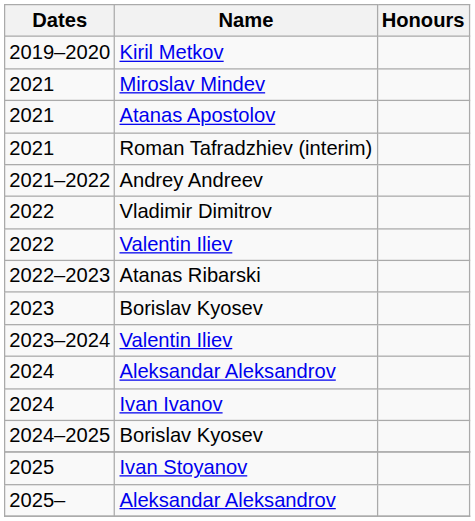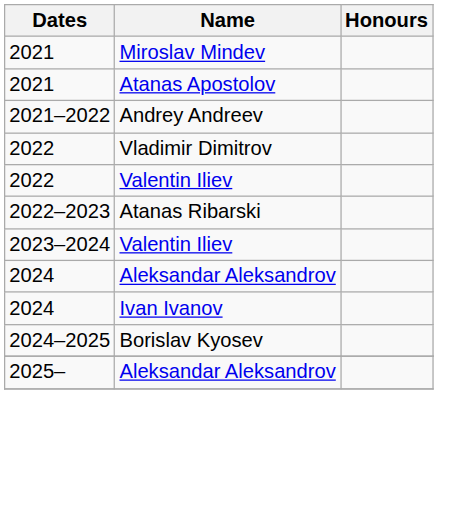- row: 2019–2020 | Kiril Metkov
- row: 2021 | Roman Tafradzhiev (interim)
- row: 2023 | Borislav Kyosev
- row: 2025 | Ivan Stoyanov
